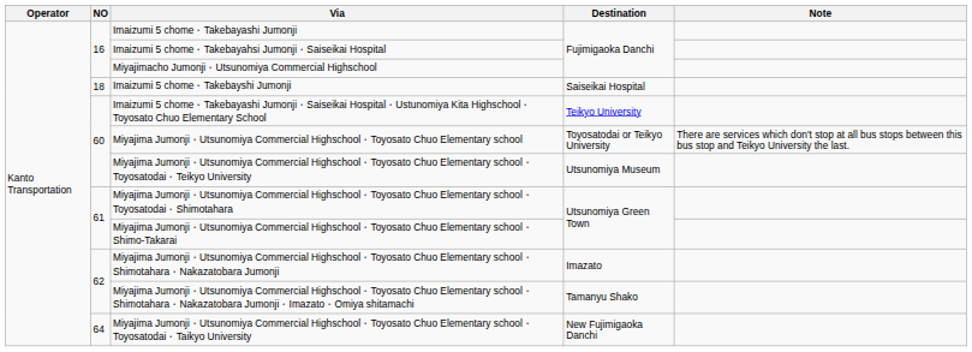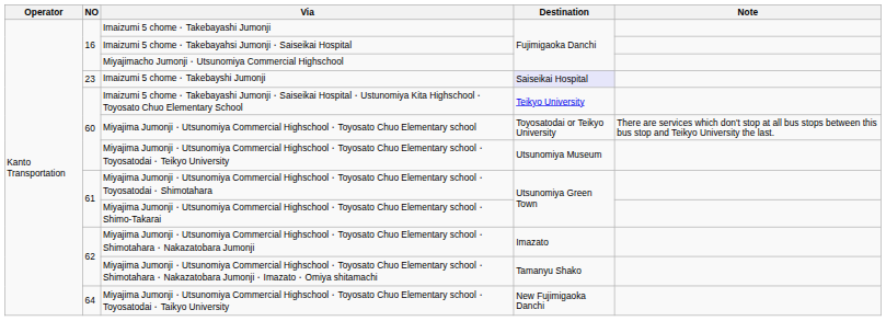Imaizumi 5 chome・Takebayshi Jumonji | NO: 18 -> 23
Imaizumi 5 chome・Takebayshi Jumonji | Destination: no background -> lavender background
